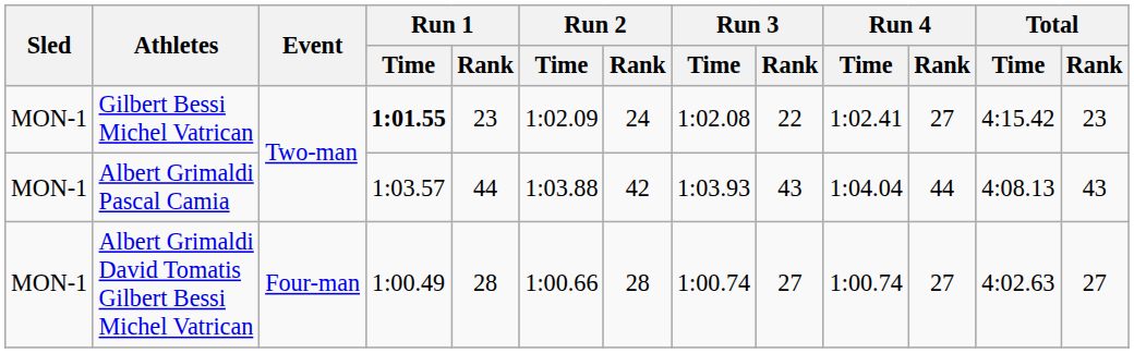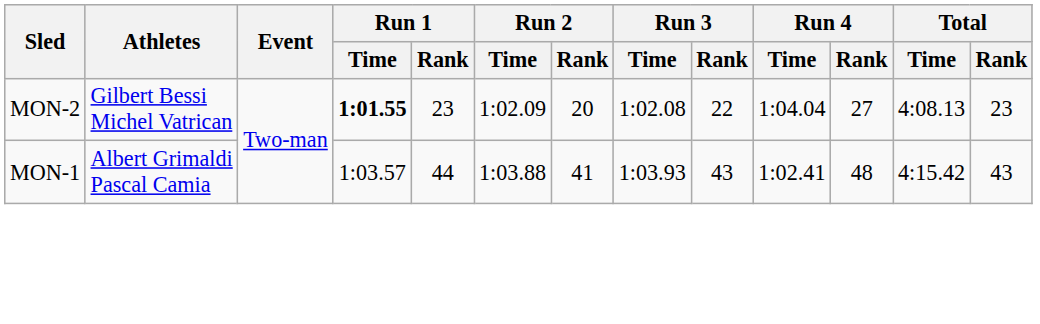Gilbert Bessi Michel Vatrican | Sled: MON-1 -> MON-2
Gilbert Bessi Michel Vatrican | Run 2 / Rank: 24 -> 20
Gilbert Bessi Michel Vatrican | Run 4 / Time: 1:02.41 -> 1:04.04
Gilbert Bessi Michel Vatrican | Total / Time: 4:15.42 -> 4:08.13
Albert Grimaldi Pascal Camia | Run 2 / Rank: 42 -> 41
Albert Grimaldi Pascal Camia | Run 4 / Time: 1:04.04 -> 1:02.41
Albert Grimaldi Pascal Camia | Run 4 / Rank: 44 -> 48
Albert Grimaldi Pascal Camia | Total / Time: 4:08.13 -> 4:15.42
- row: MON-1 | Albert Grimaldi David Tomatis Gilbert Bessi Michel Vatrican | Four-man | 1:00.49 | 28 | 1:00.66 | 28 | 1:00.74 | 27 | 1:00.74 | 27 | 4:02.63 | 27
